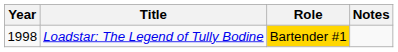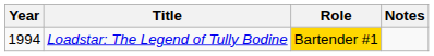Loadstar: The Legend of Tully Bodine | Year: 1998 -> 1994
